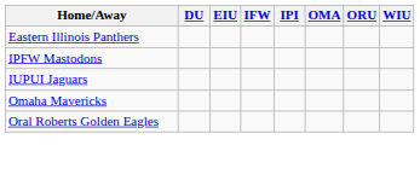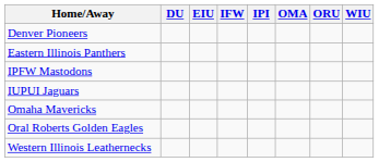+ row: Denver Pioneers
+ row: Western Illinois Leathernecks
